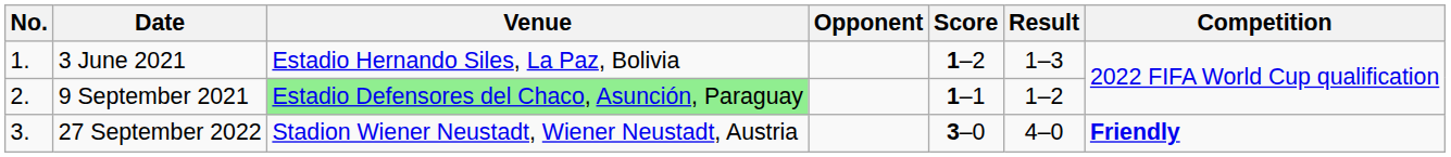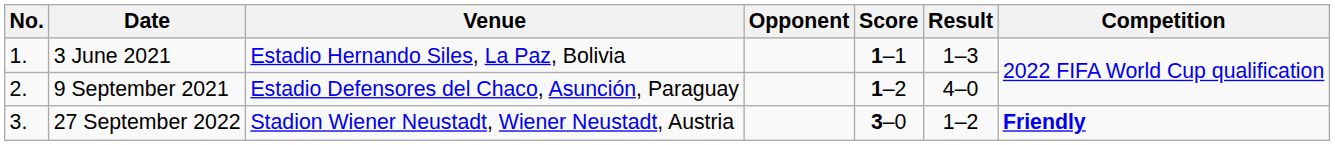3 June 2021 | Score: 1–2 -> 1–1
9 September 2021 | Venue: lightgreen background -> no background
9 September 2021 | Score: 1–1 -> 1–2
9 September 2021 | Result: 1–2 -> 4–0
27 September 2022 | Result: 4–0 -> 1–2
